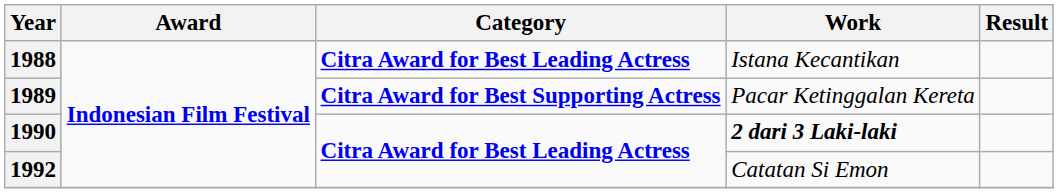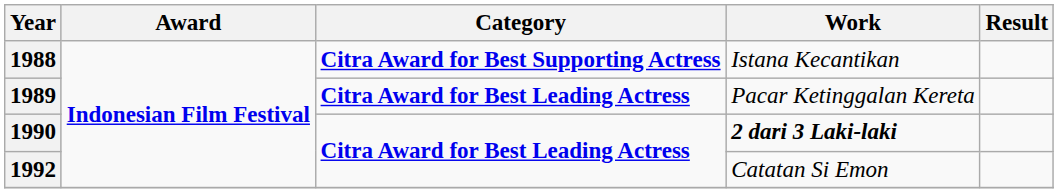1988 | Category: Citra Award for Best Leading Actress -> Citra Award for Best Supporting Actress
1989 | Category: Citra Award for Best Supporting Actress -> Citra Award for Best Leading Actress
